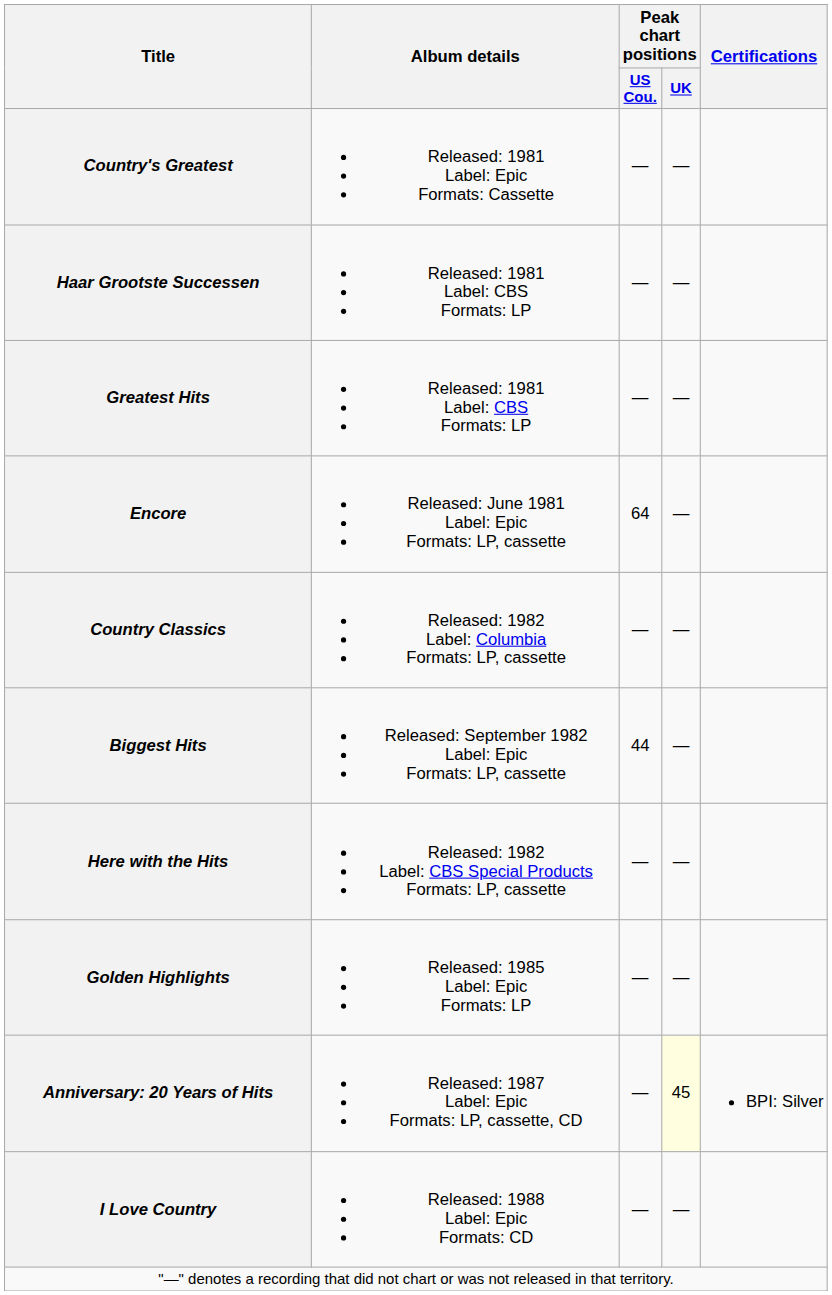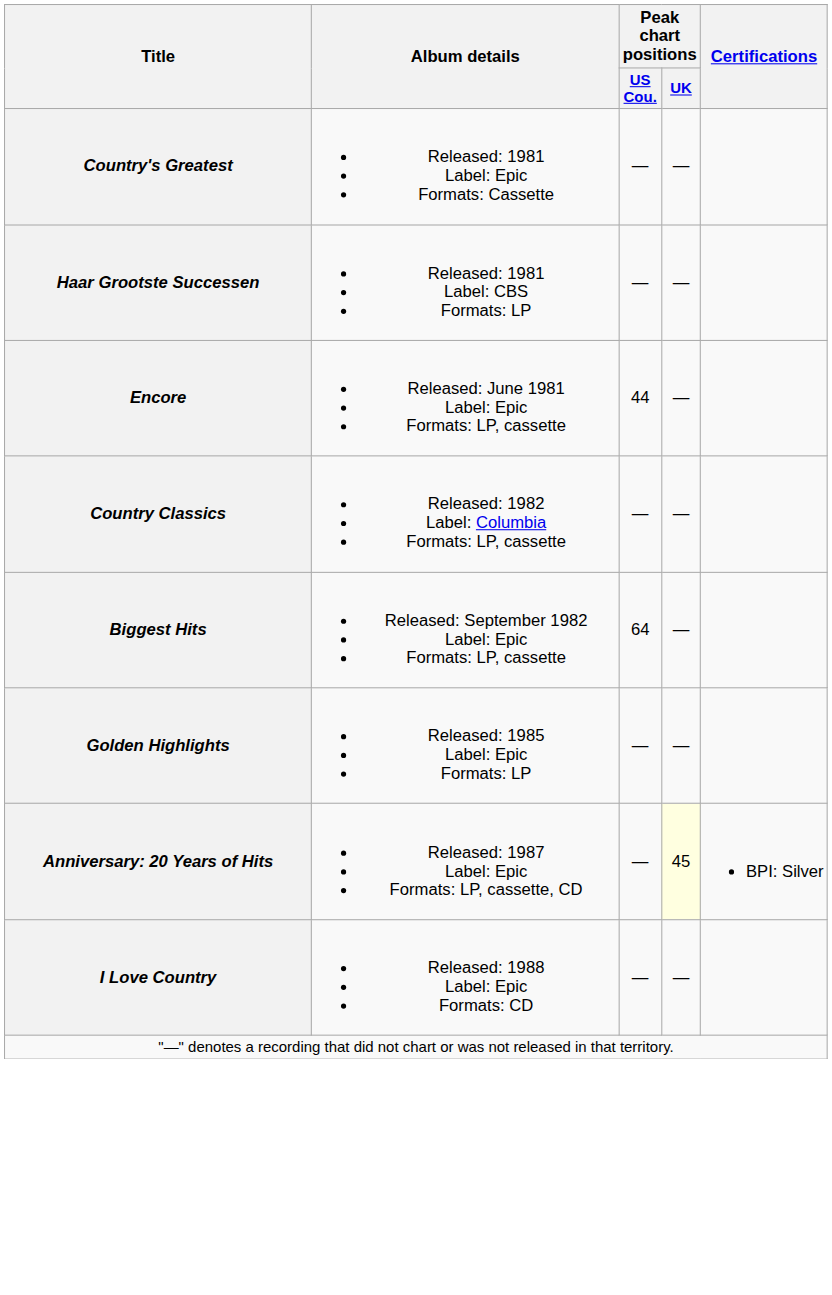- row: Greatest Hits | Released: 1981 Label: CBS Formats: LP | — | —
Encore | Peak chart positions / US Cou.: 64 -> 44
Biggest Hits | Peak chart positions / US Cou.: 44 -> 64
- row: Here with the Hits | Released: 1982 Label: CBS Special Products Formats: LP, cassette | — | —
